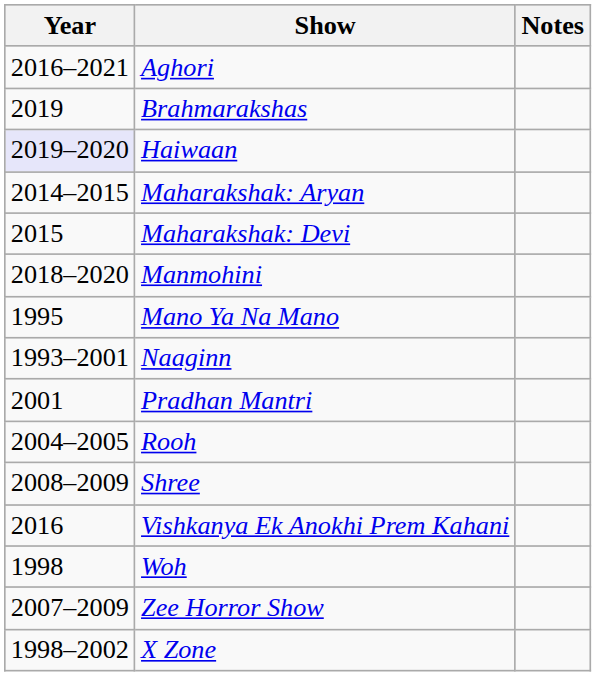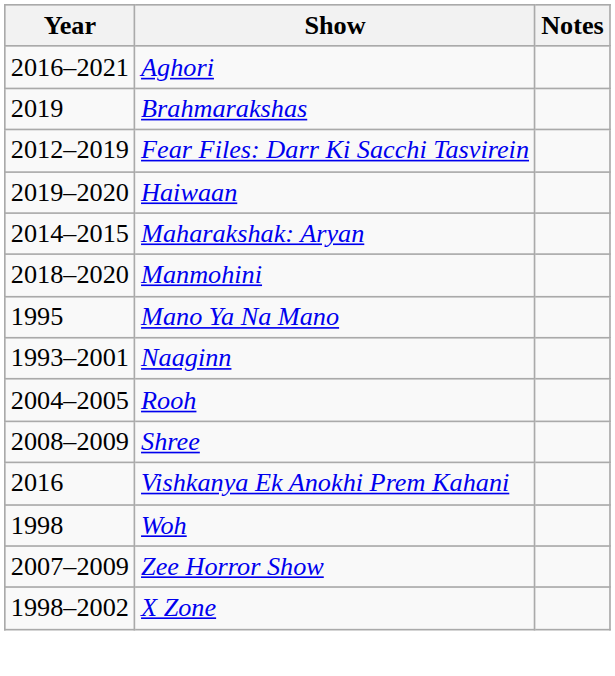+ row: 2012–2019 | Fear Files: Darr Ki Sacchi Tasvirein
Haiwaan | Year: lavender background -> no background
- row: 2015 | Maharakshak: Devi
- row: 2001 | Pradhan Mantri
